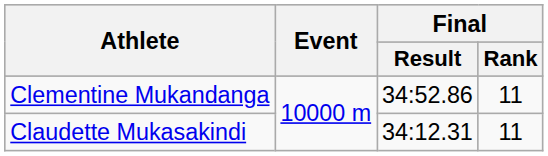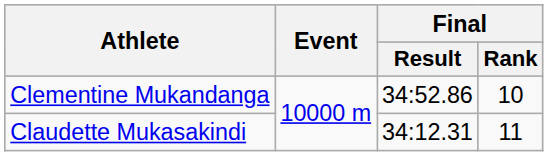Clementine Mukandanga | Final / Rank: 11 -> 10
